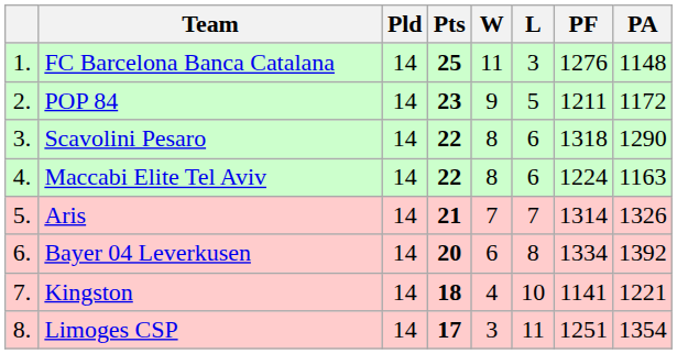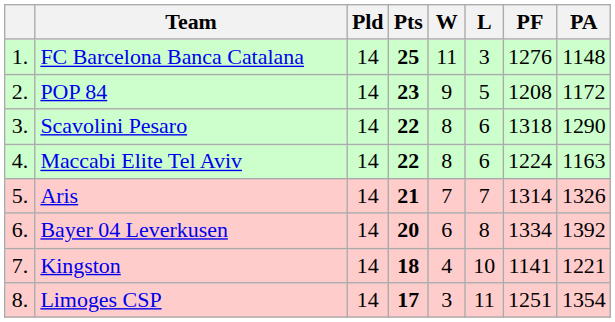POP 84 | PF: 1211 -> 1208
